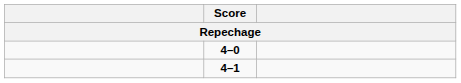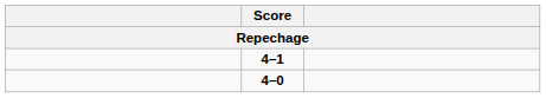rows swapped: 4–1 <-> 4–0
